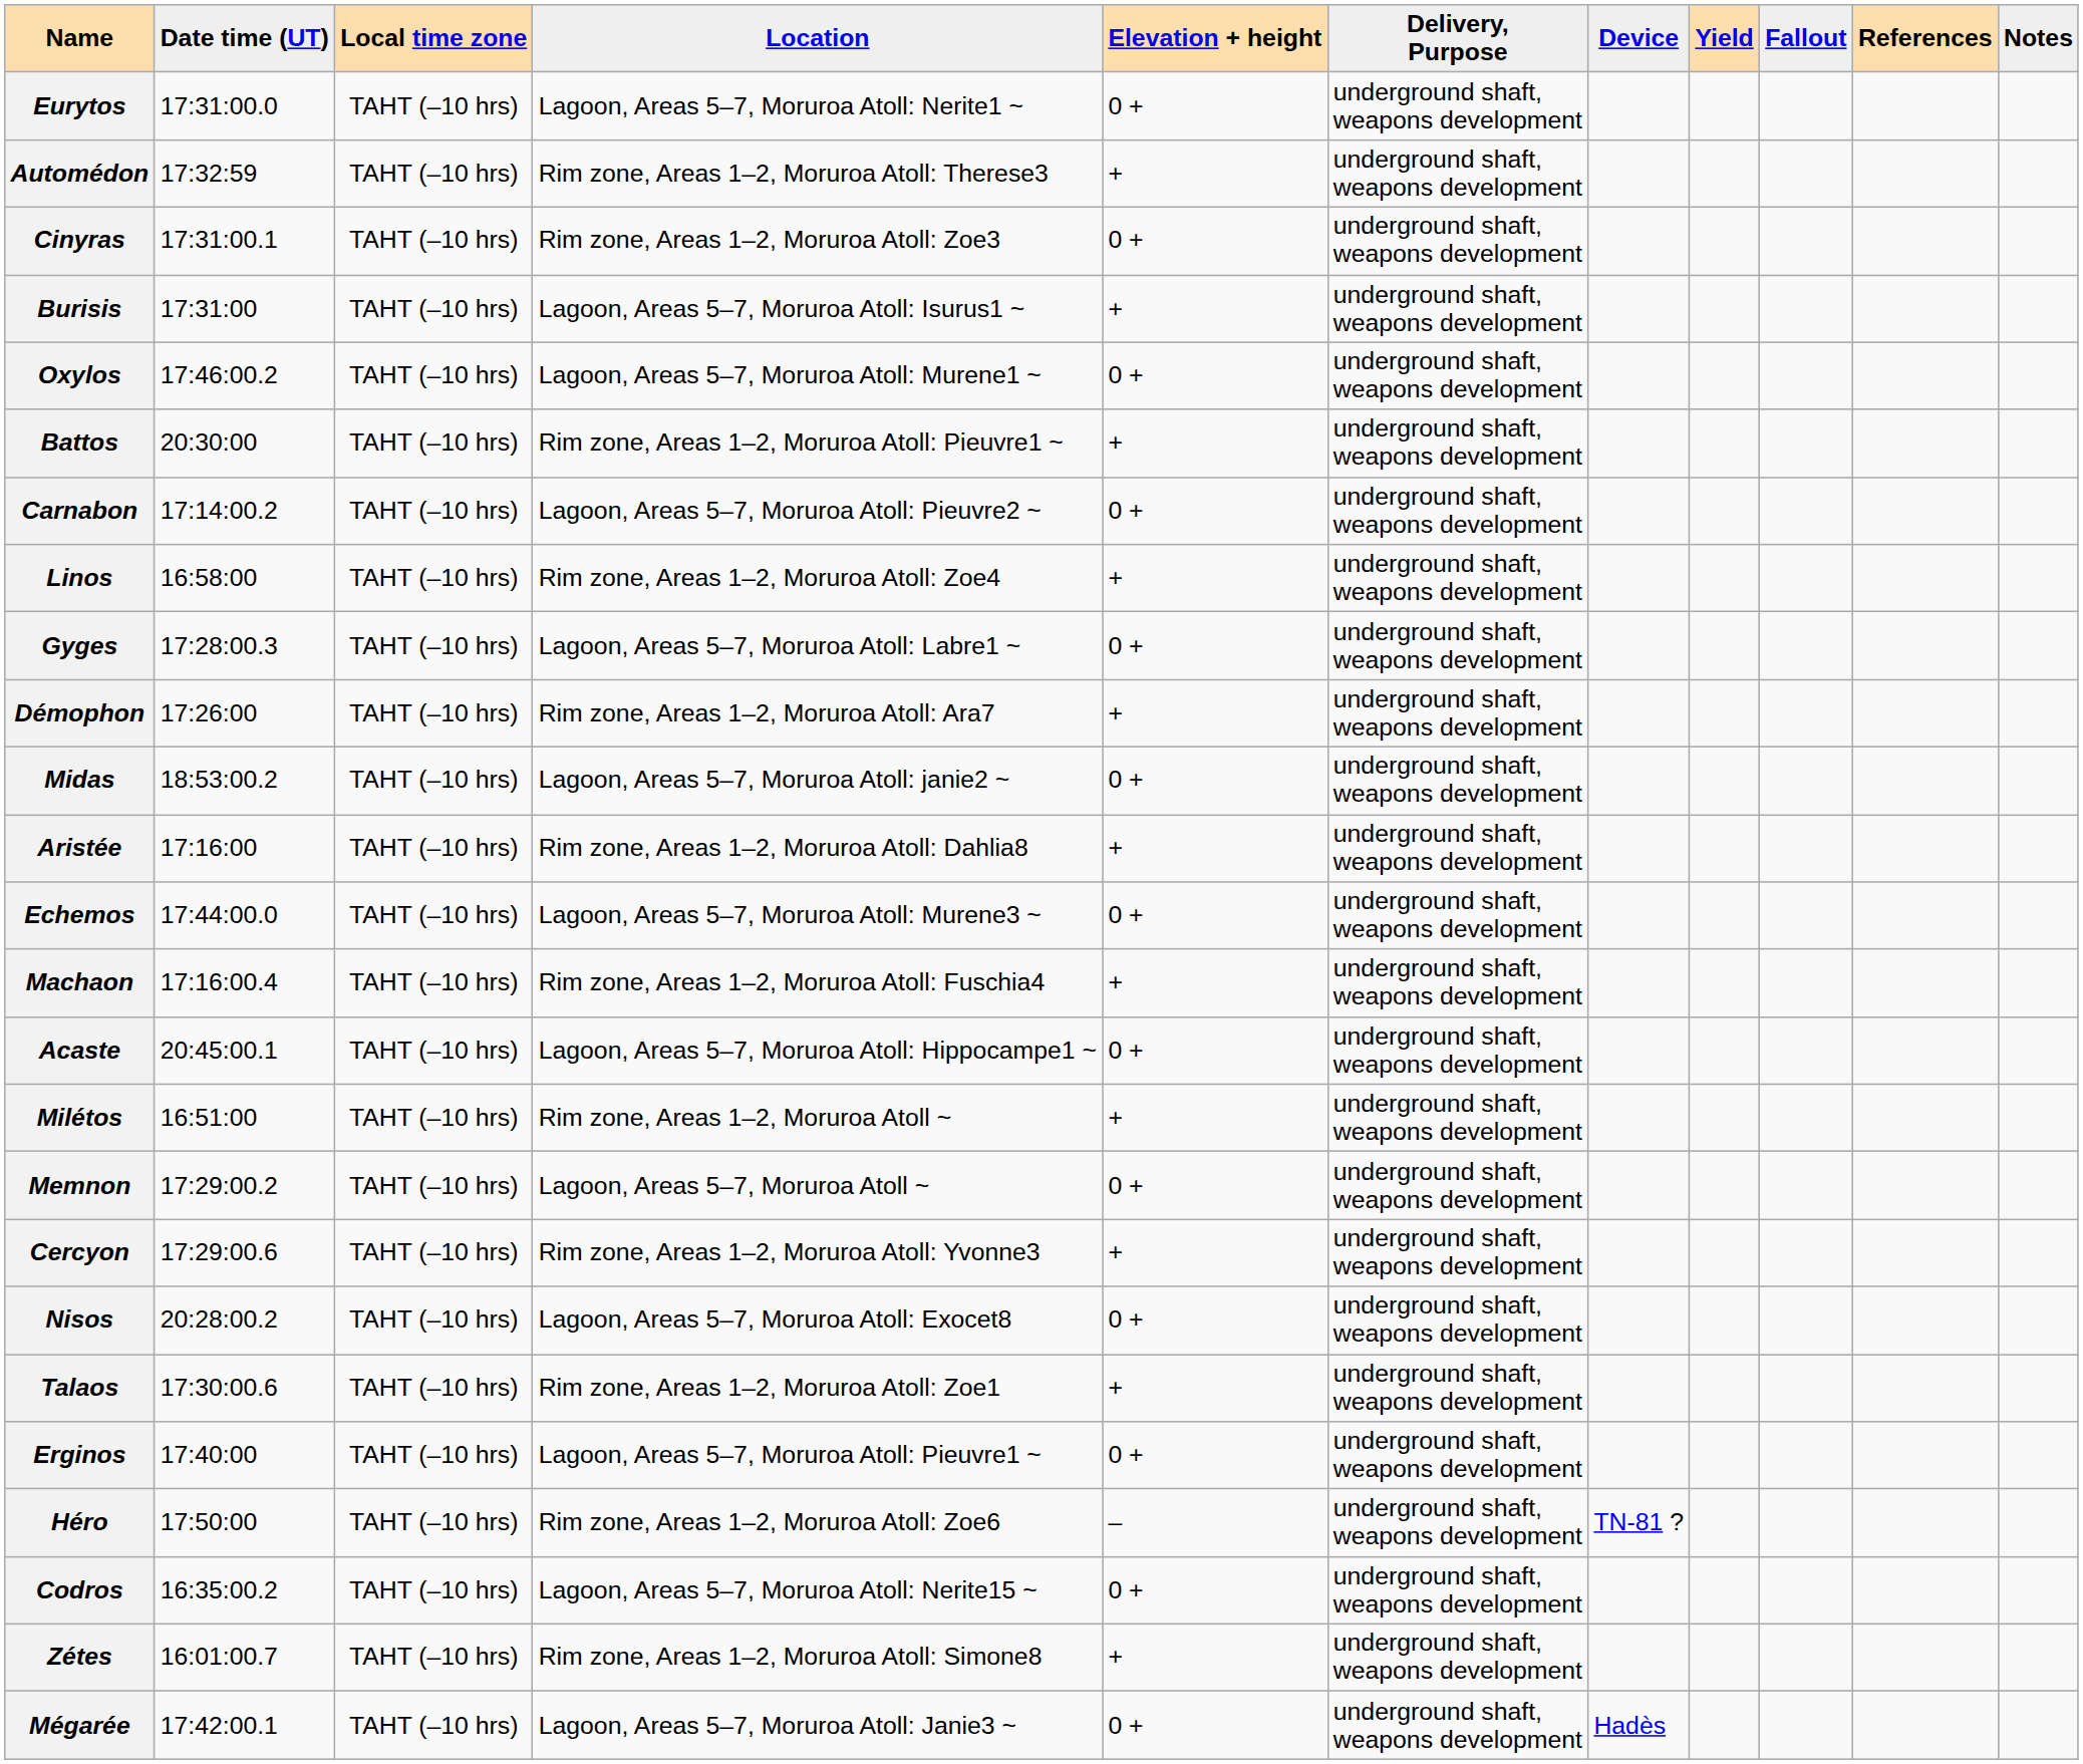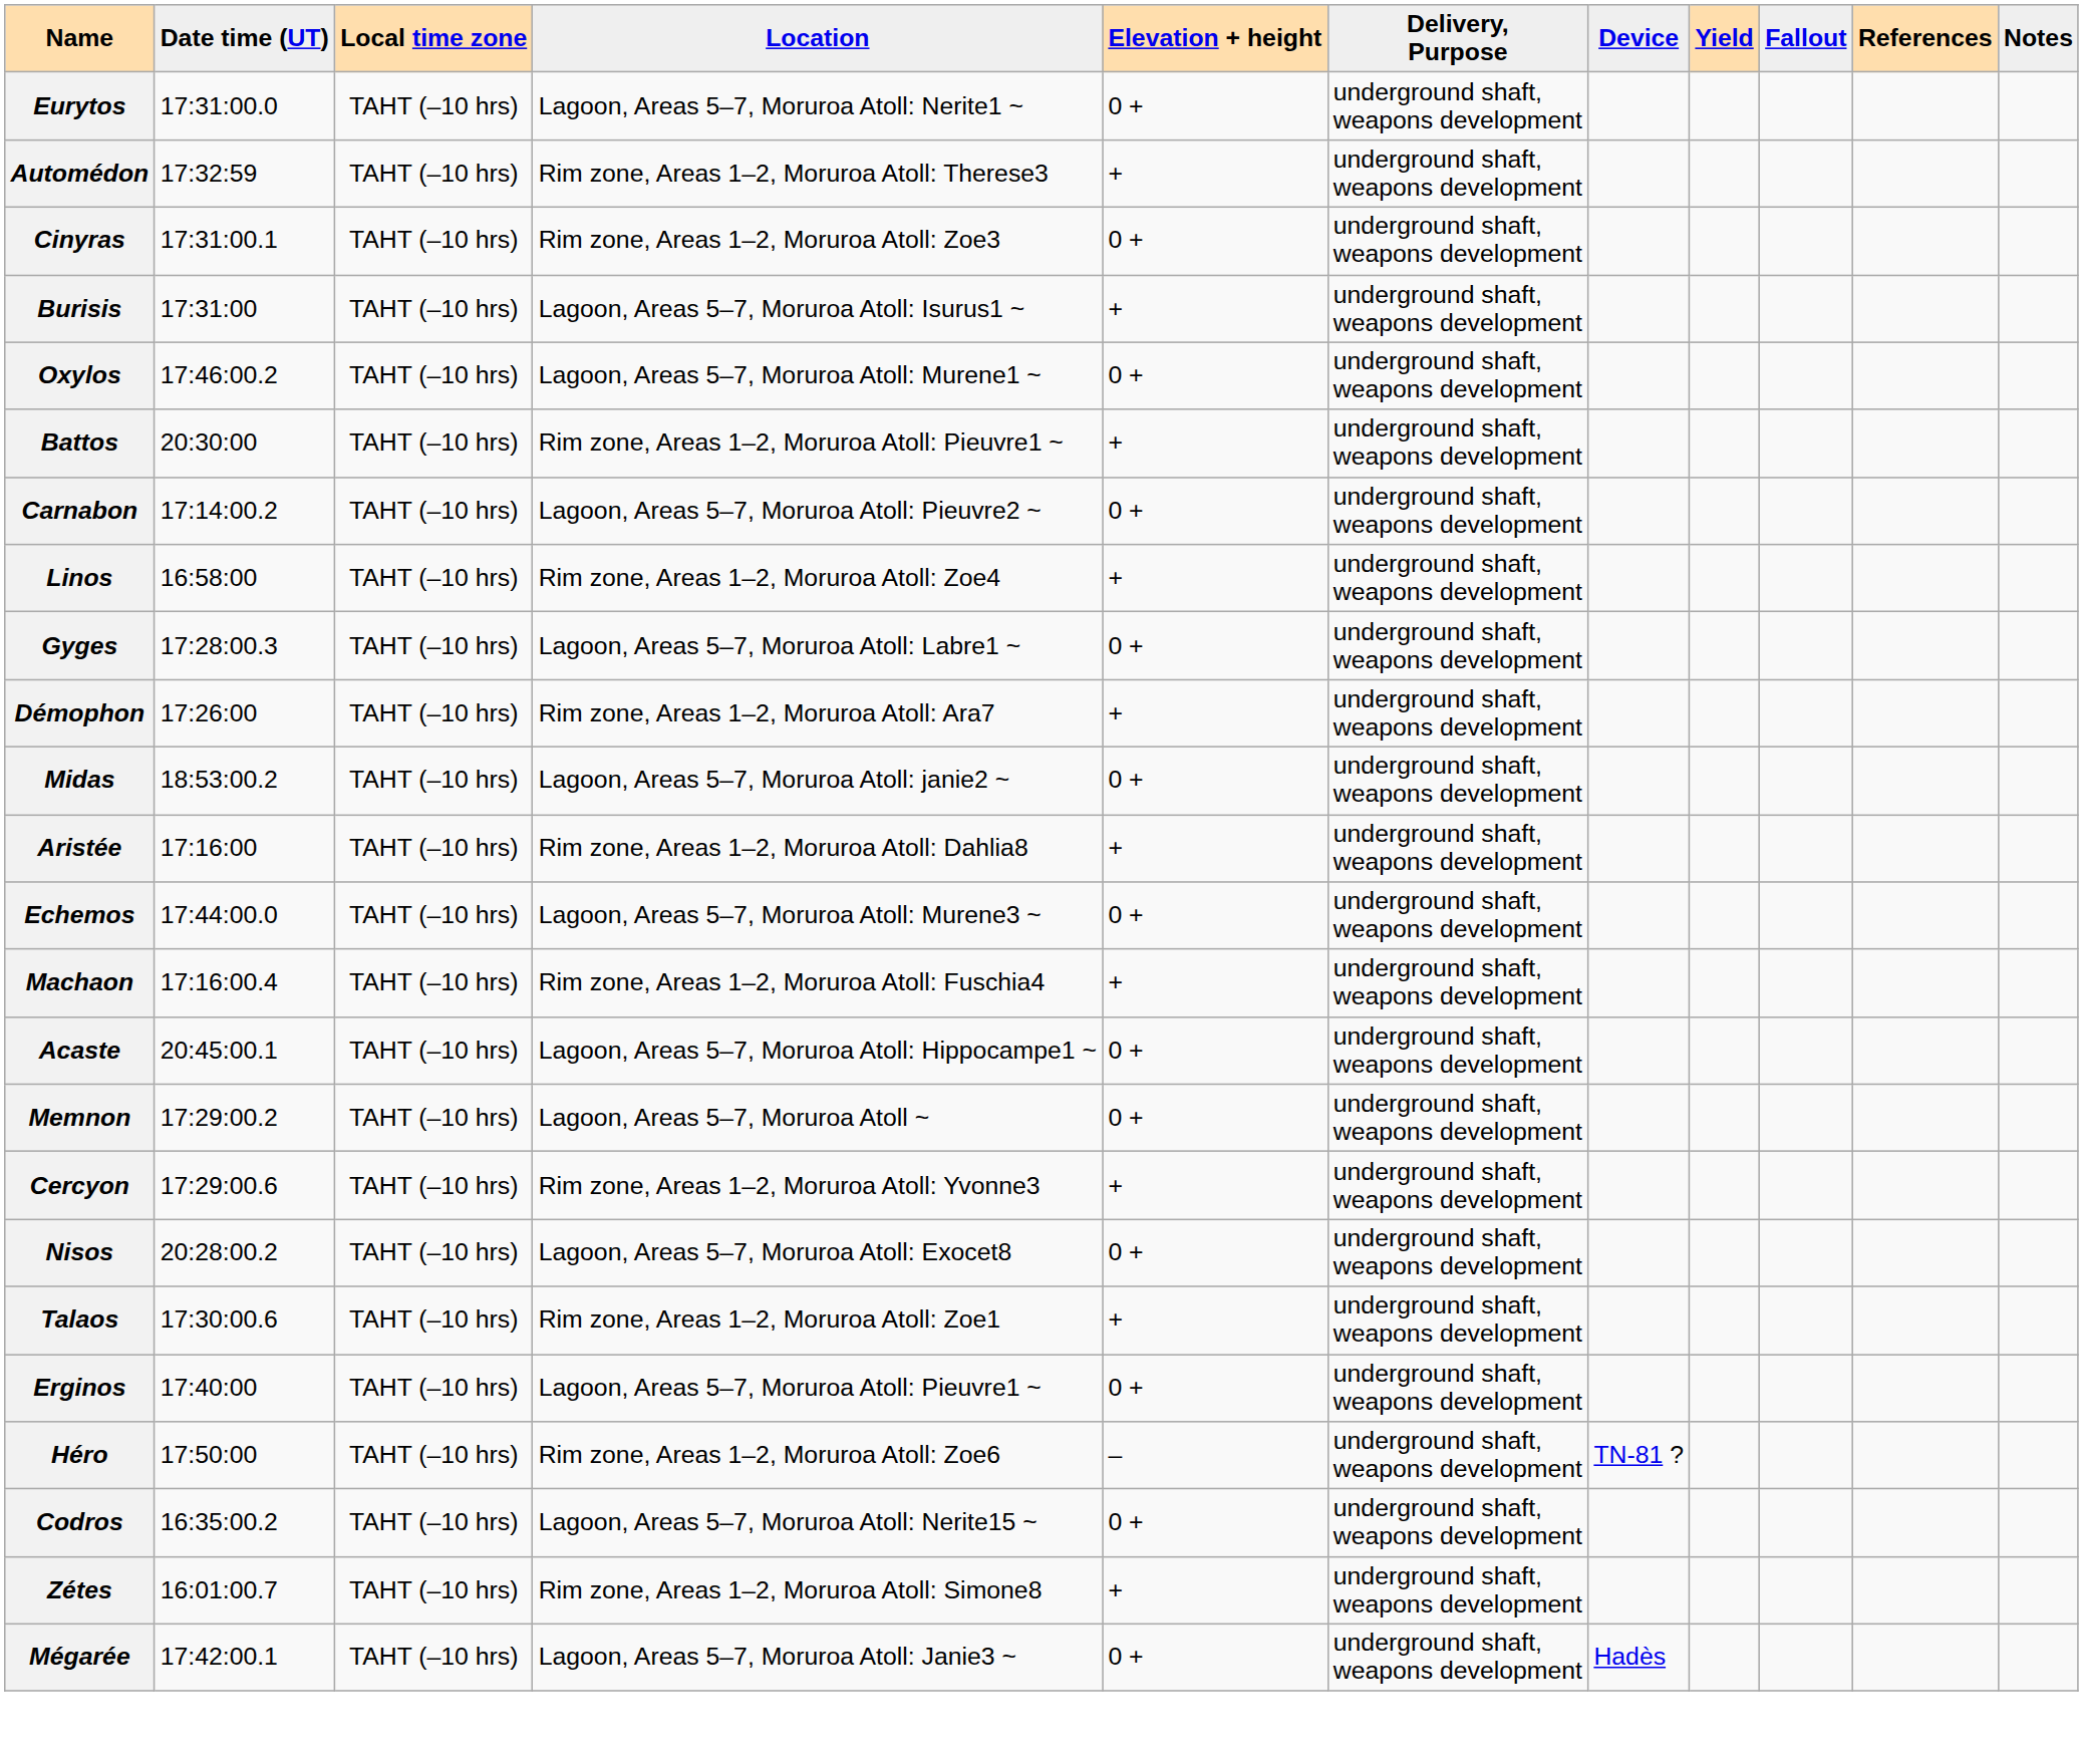- row: Milétos | 16:51:00 | TAHT (–10 hrs) | Rim zone, Areas 1–2, Moruroa Atoll ~ | + | underground shaft, weapons development
